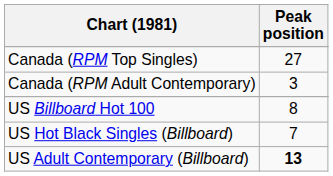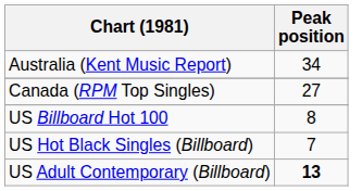+ row: Australia (Kent Music Report) | 34
- row: Canada (RPM Adult Contemporary) | 3
